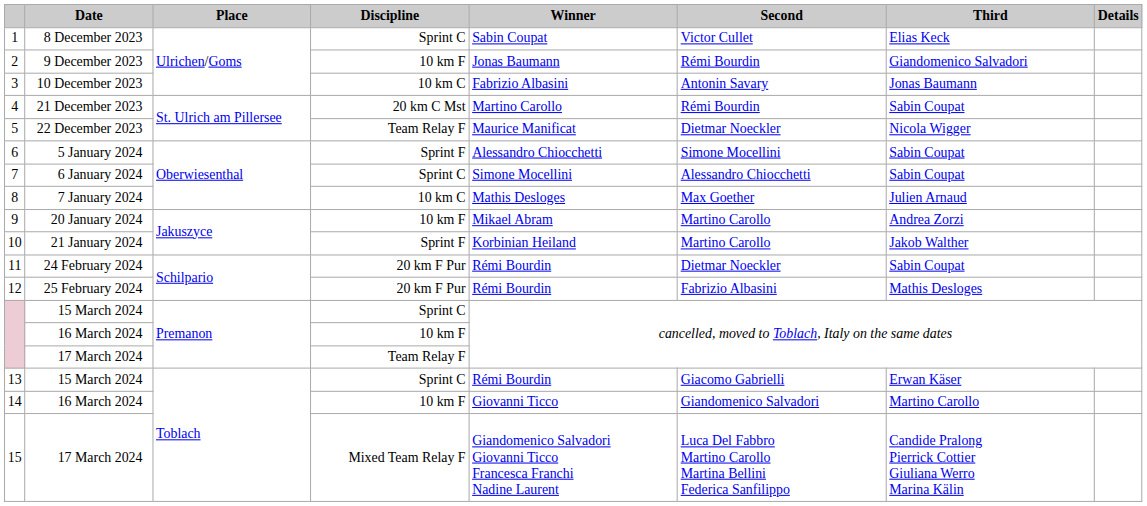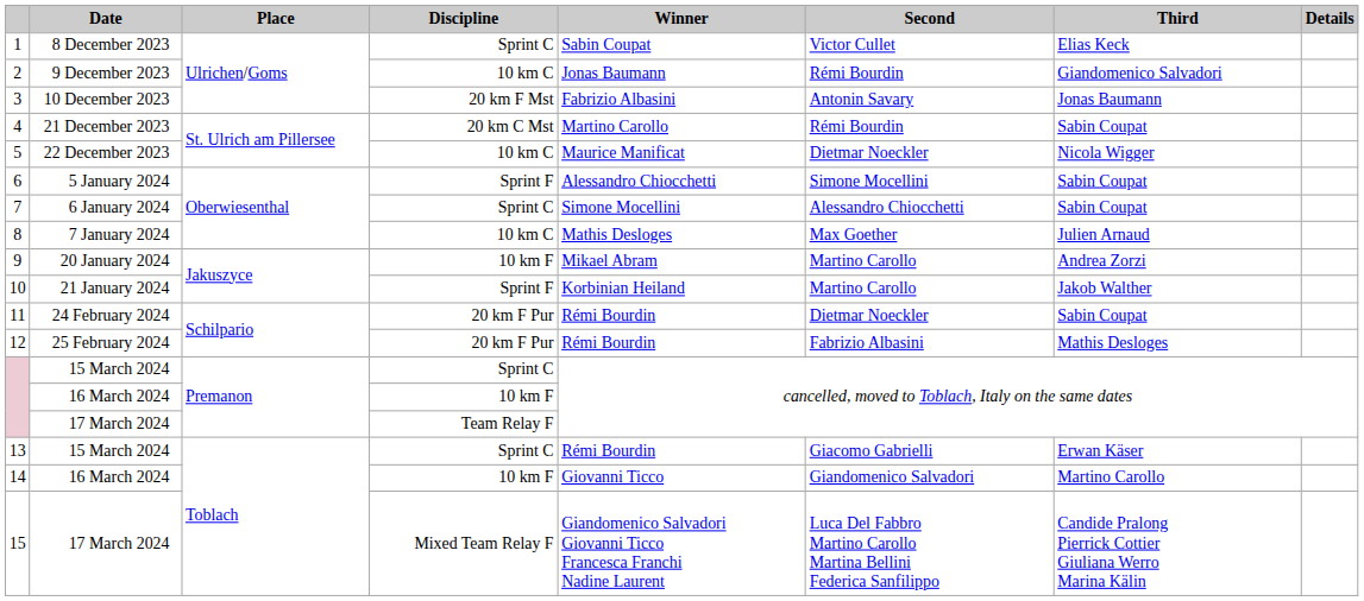2 | Discipline: 10 km F -> 10 km C
3 | Discipline: 10 km C -> 20 km F Mst
5 | Discipline: Team Relay F -> 10 km C
